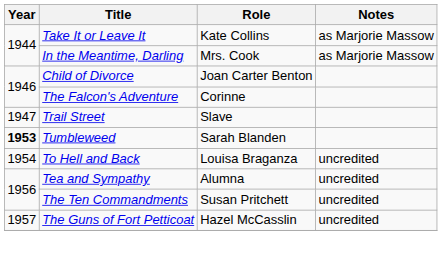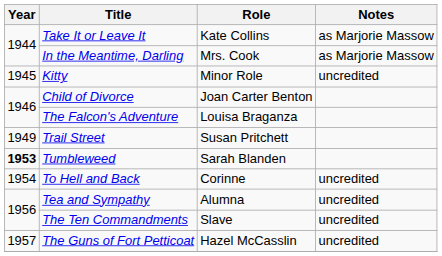+ row: 1945 | Kitty | Minor Role | uncredited
The Falcon's Adventure | Role: Corinne -> Louisa Braganza
Trail Street | Year: 1947 -> 1949
Trail Street | Role: Slave -> Susan Pritchett
To Hell and Back | Role: Louisa Braganza -> Corinne
The Ten Commandments | Role: Susan Pritchett -> Slave
